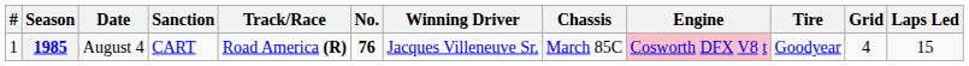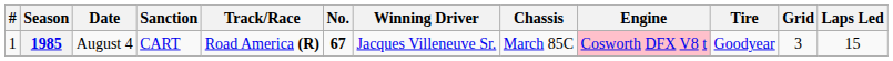1985 | No.: 76 -> 67
1985 | Grid: 4 -> 3
